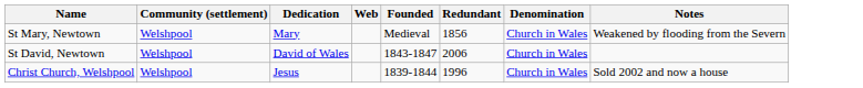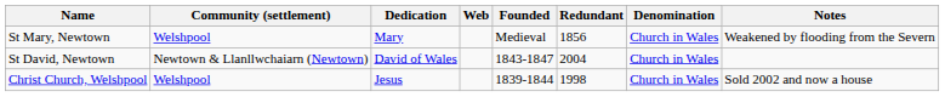St David, Newtown | Community (settlement): Welshpool -> Newtown & Llanllwchaiarn (Newtown)
St David, Newtown | Redundant: 2006 -> 2004
Christ Church, Welshpool | Redundant: 1996 -> 1998
